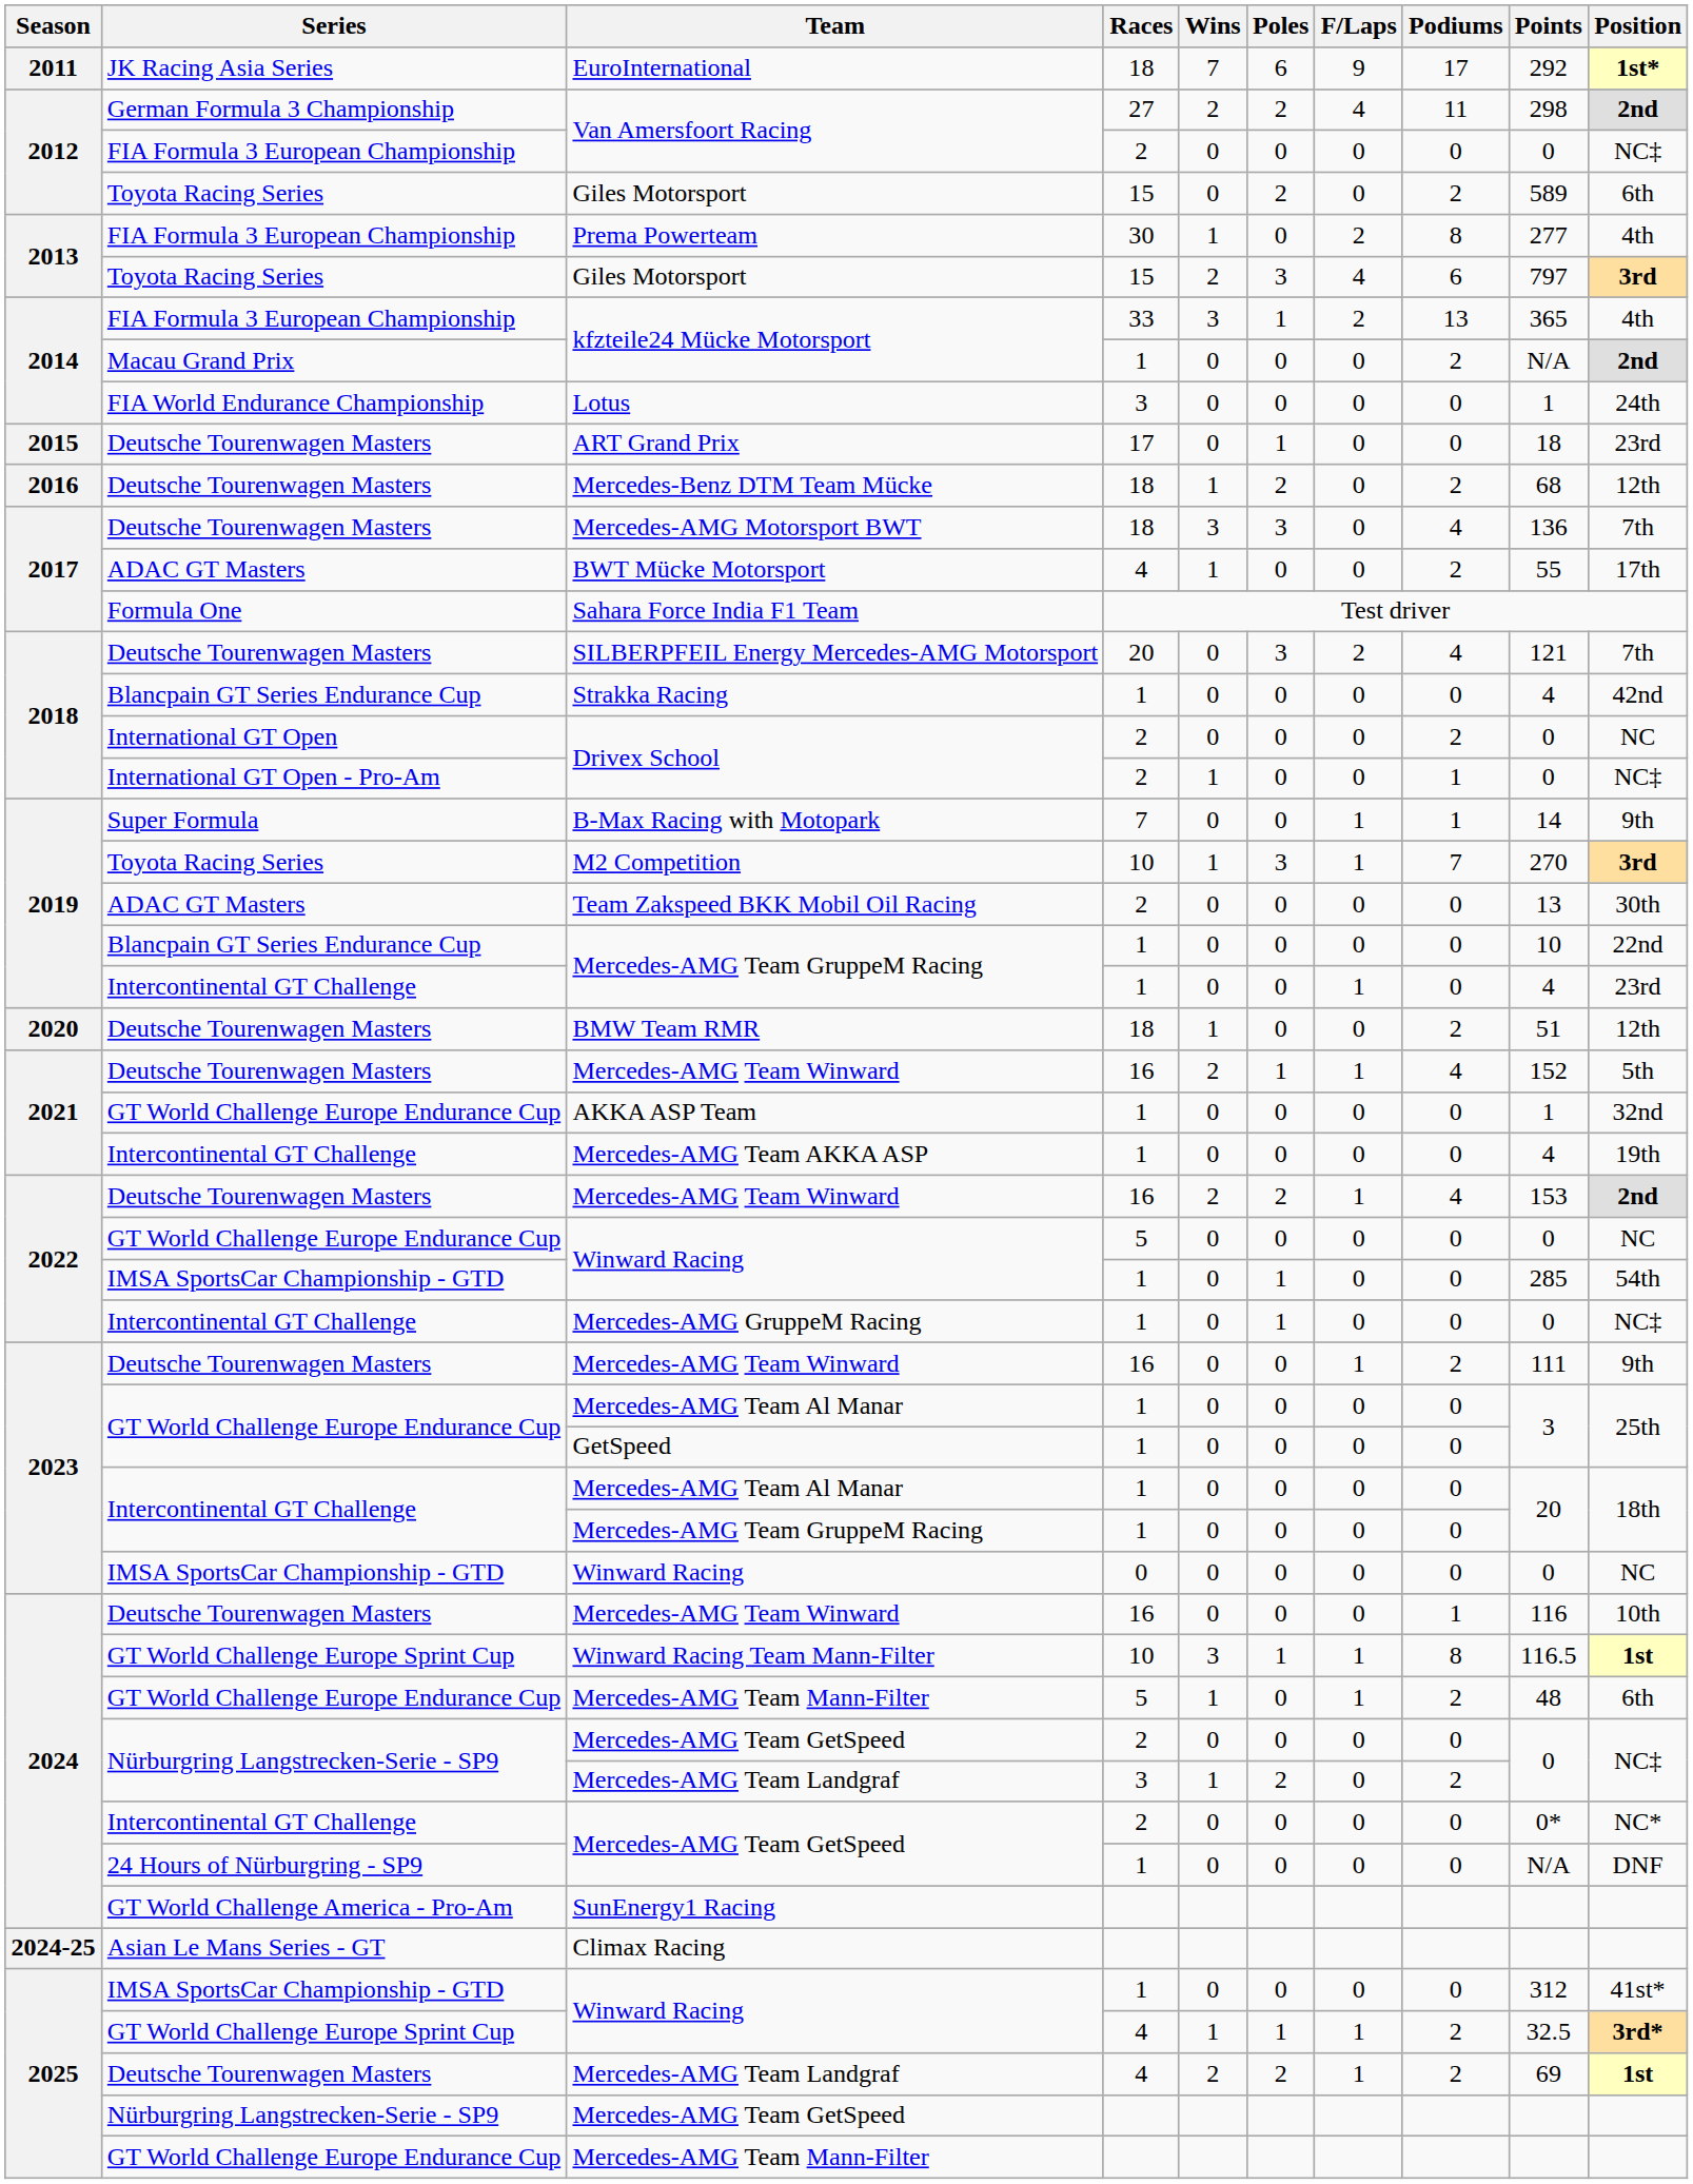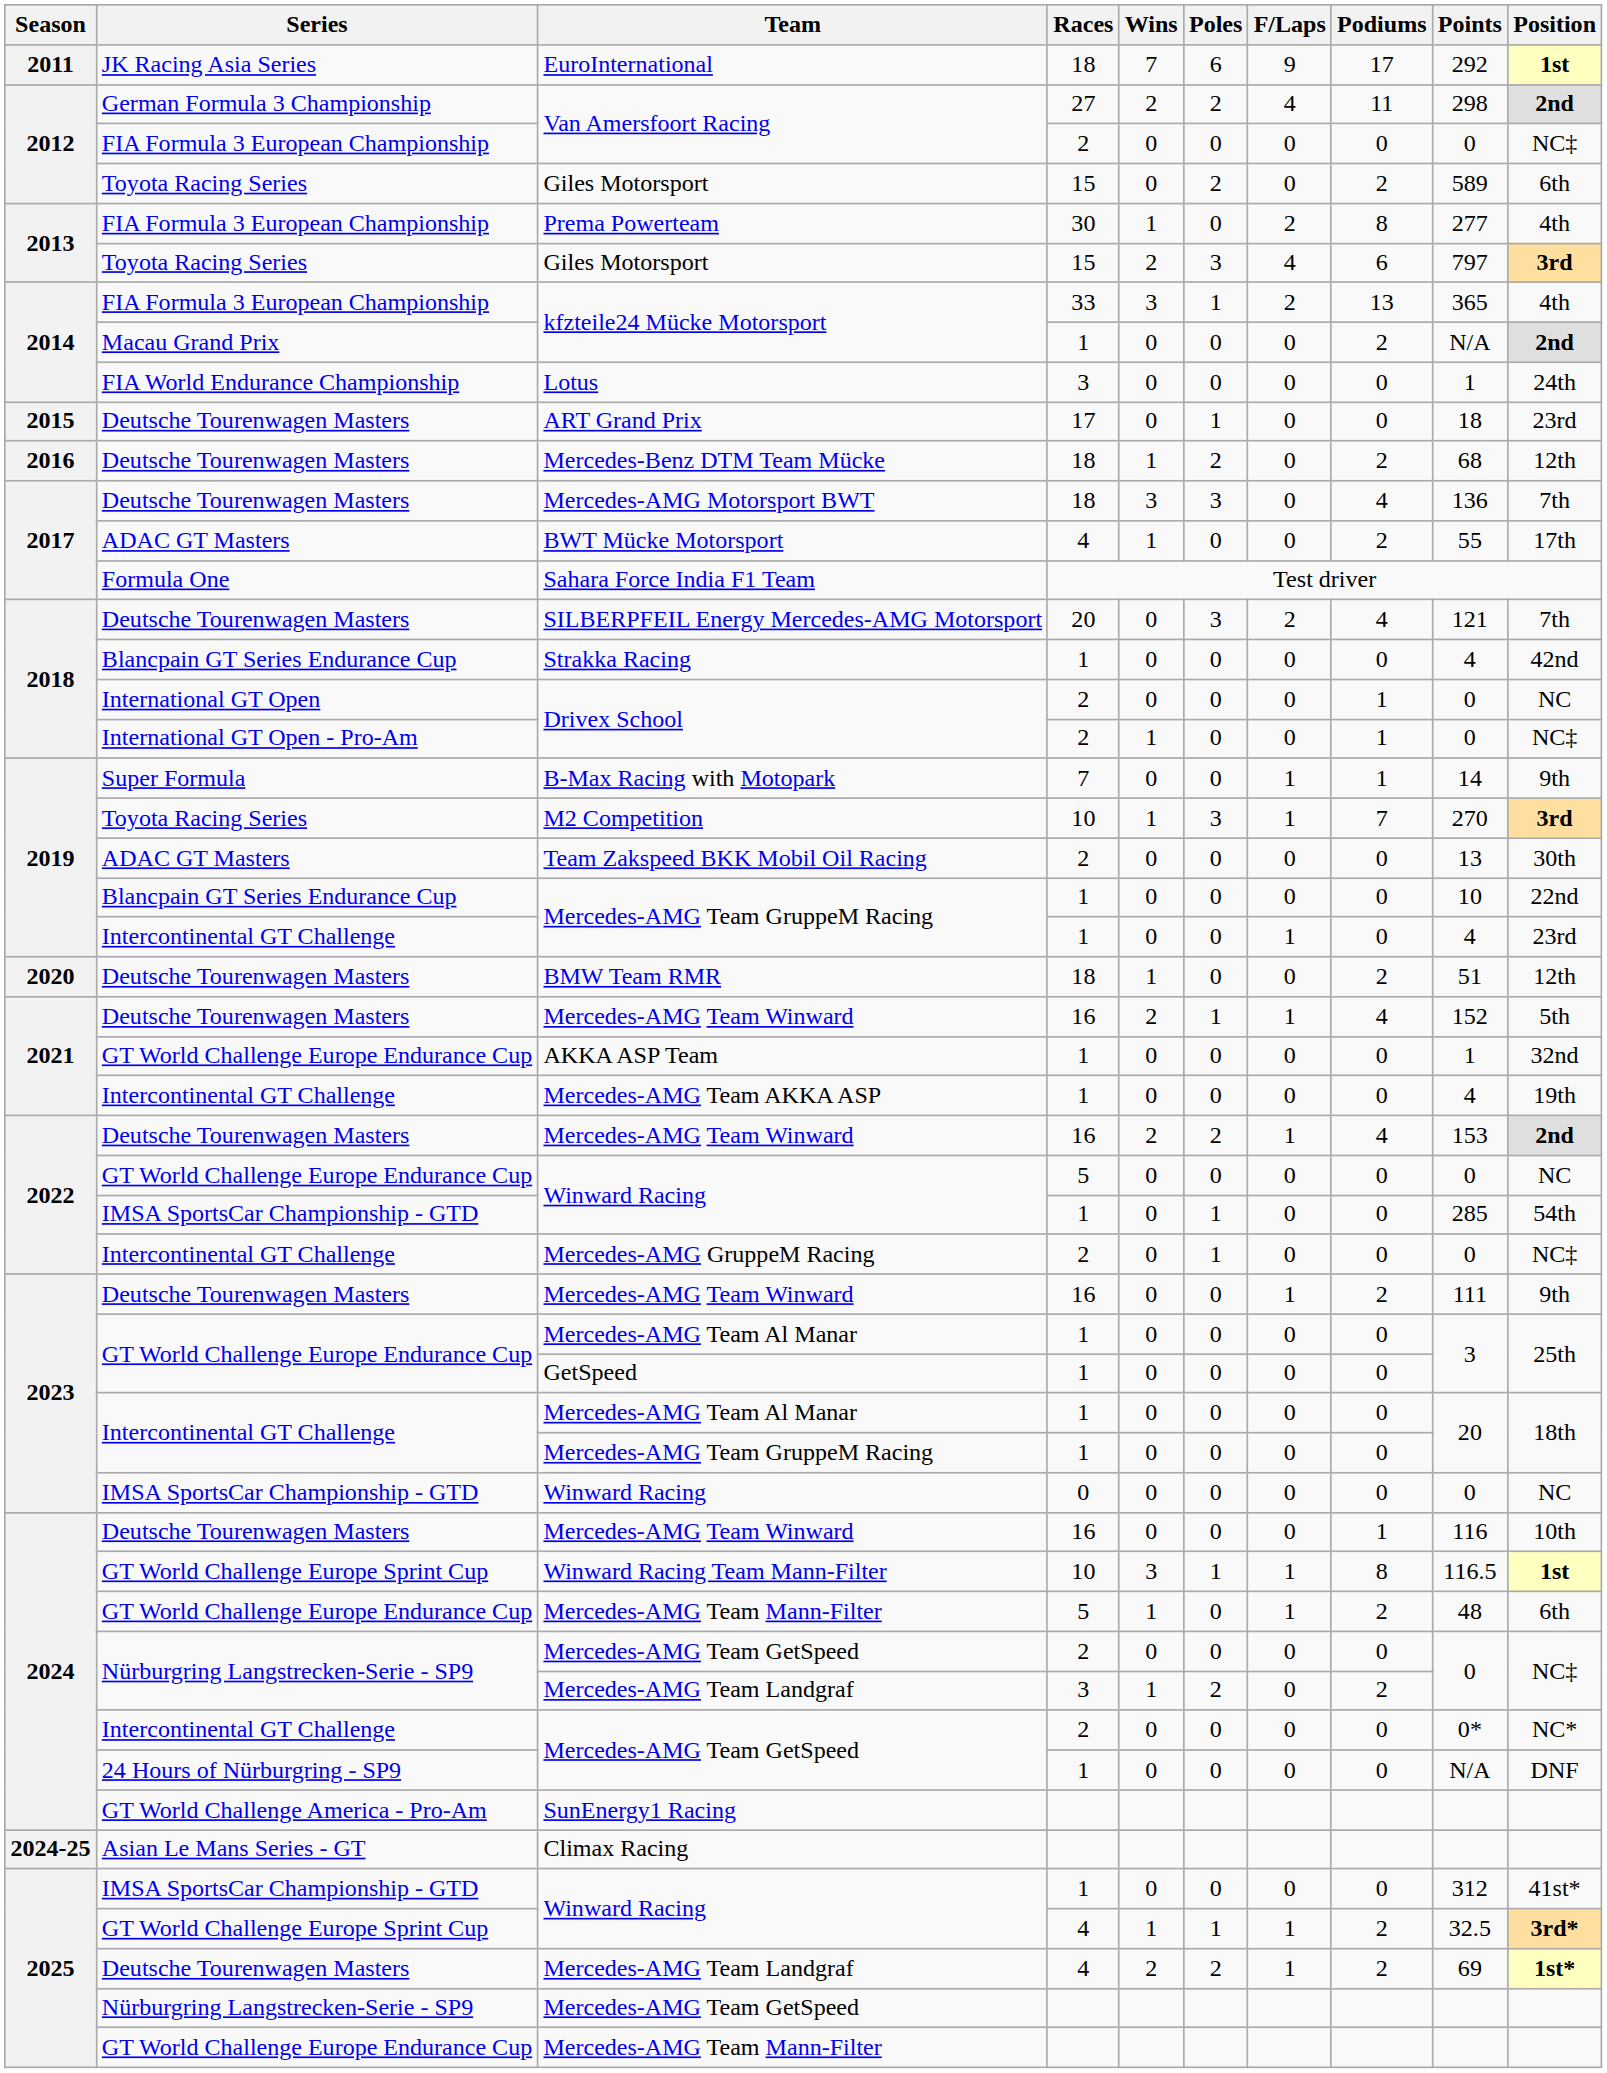EuroInternational | Position: 1st* -> 1st
International GT Open / Drivex School | Podiums: 2 -> 1
Mercedes-AMG GruppeM Racing | Races: 1 -> 2
Deutsche Tourenwagen Masters / Mercedes-AMG Team Landgraf | Position: 1st -> 1st*
